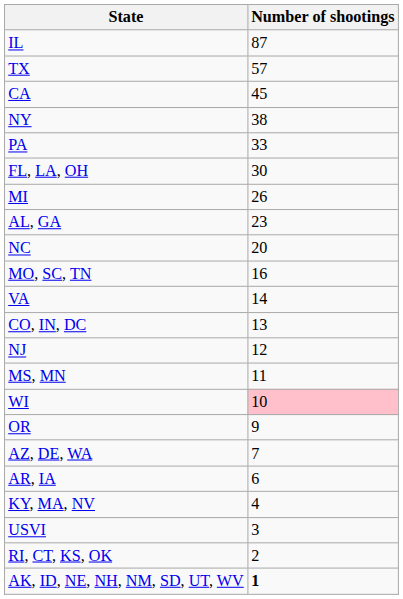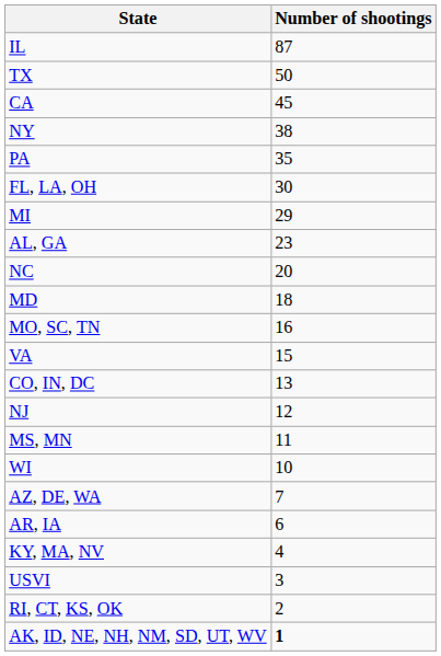TX | Number of shootings: 57 -> 50
PA | Number of shootings: 33 -> 35
MI | Number of shootings: 26 -> 29
+ row: MD | 18
VA | Number of shootings: 14 -> 15
WI | Number of shootings: pink background -> no background
- row: OR | 9
